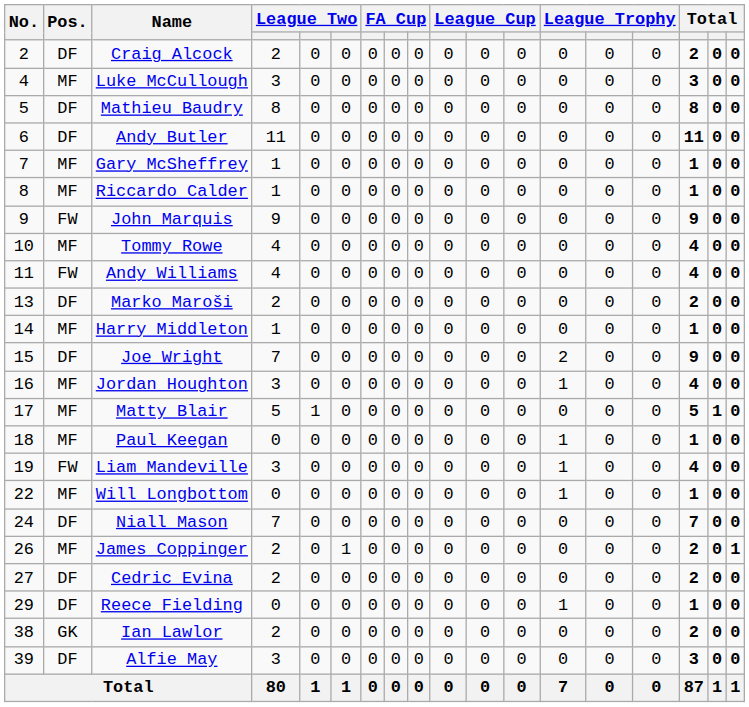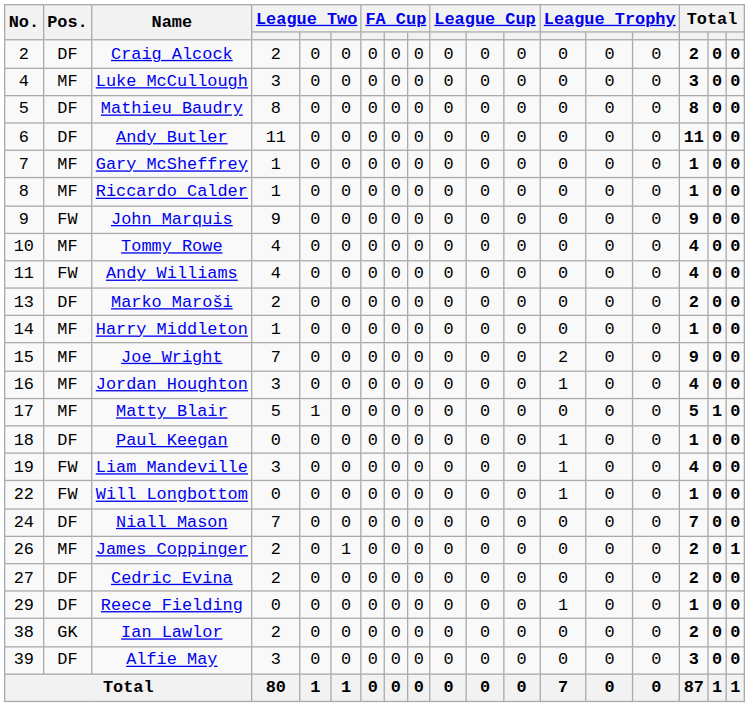Joe Wright | Pos.: DF -> MF
Paul Keegan | Pos.: MF -> DF
Will Longbottom | Pos.: MF -> FW
